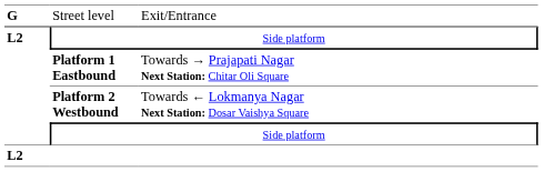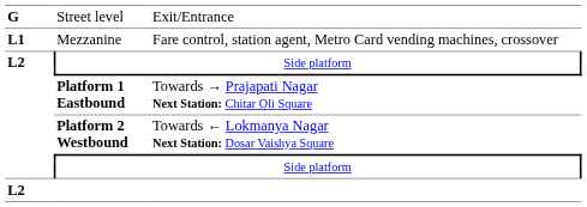+ row: L1 | Mezzanine | Fare control, station agent, Metro Card vending machines, crossover
